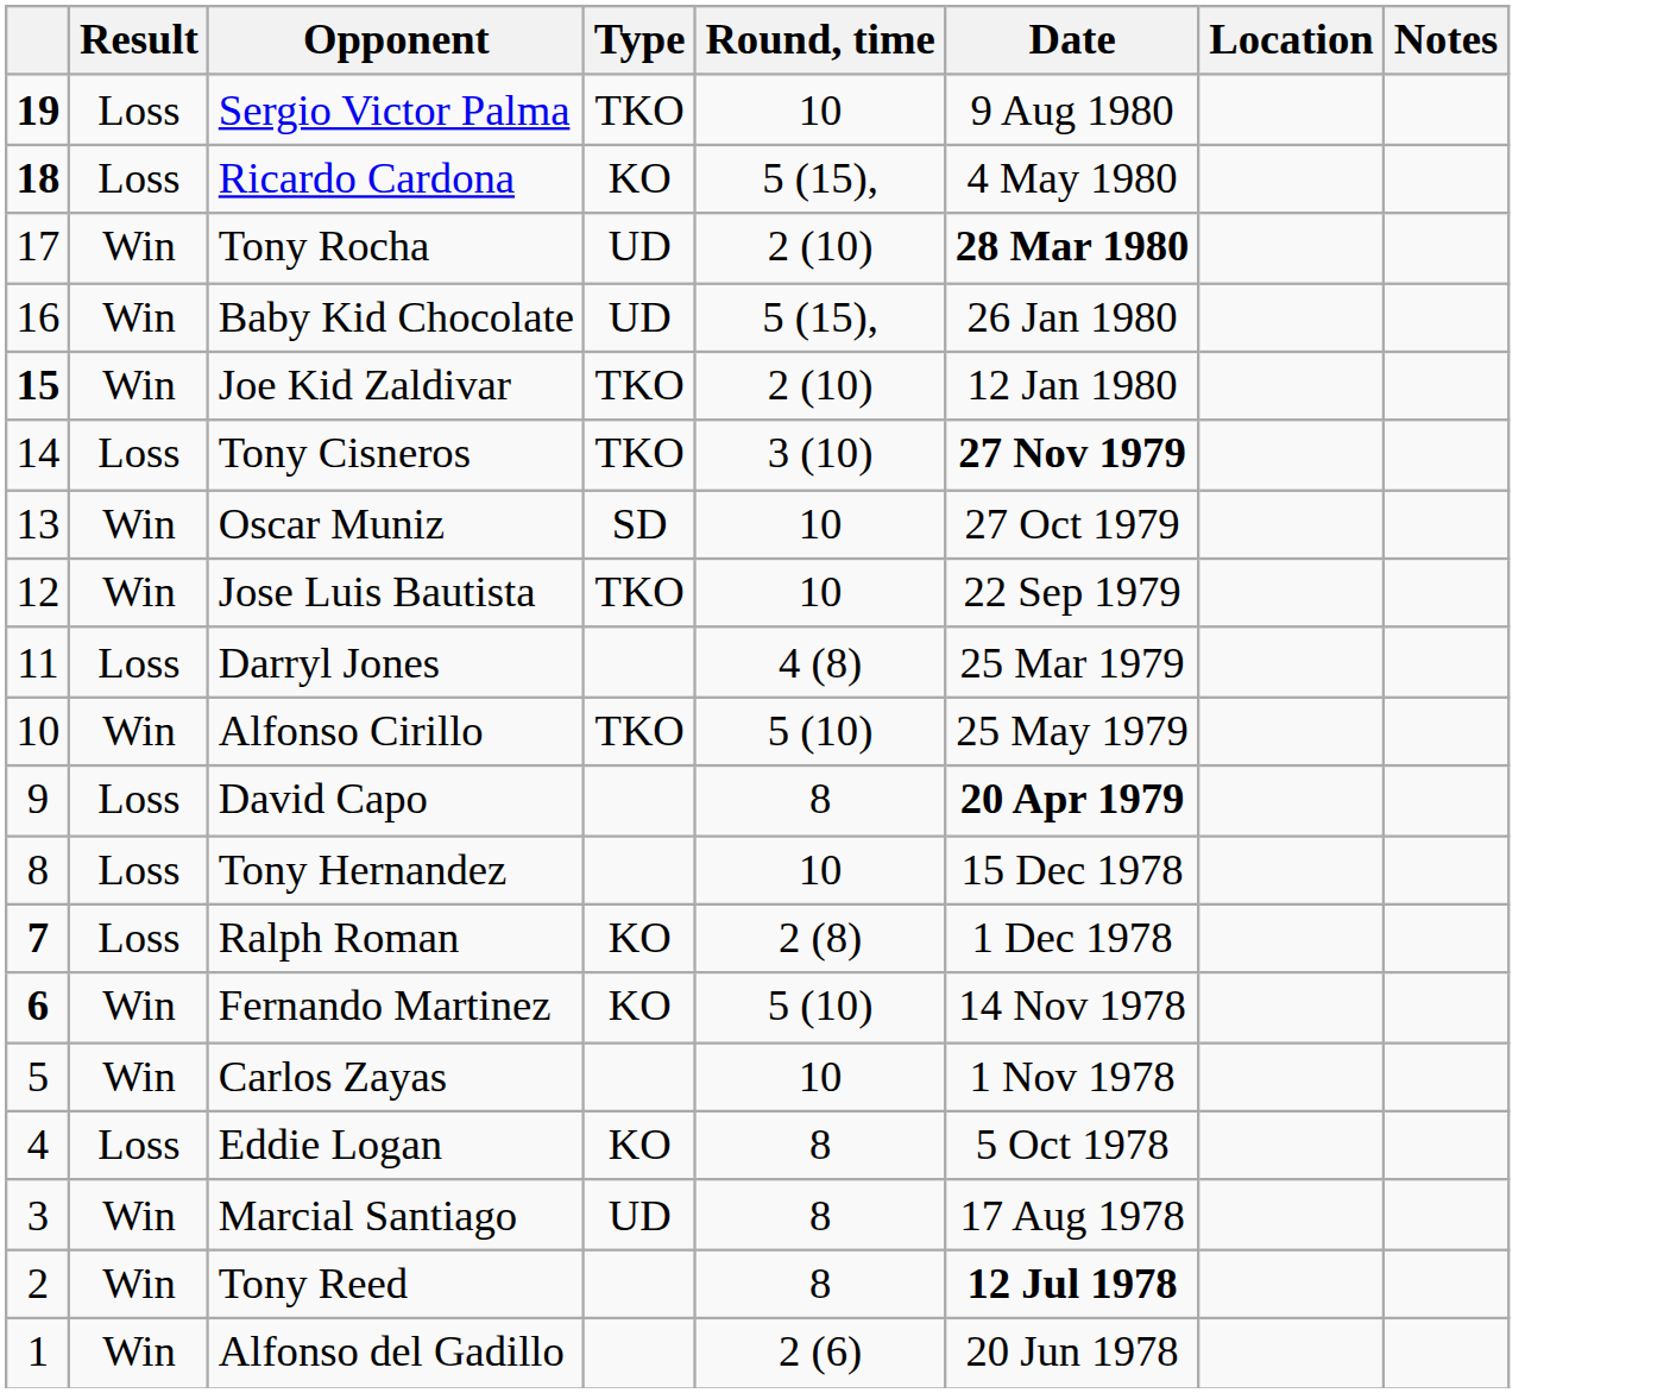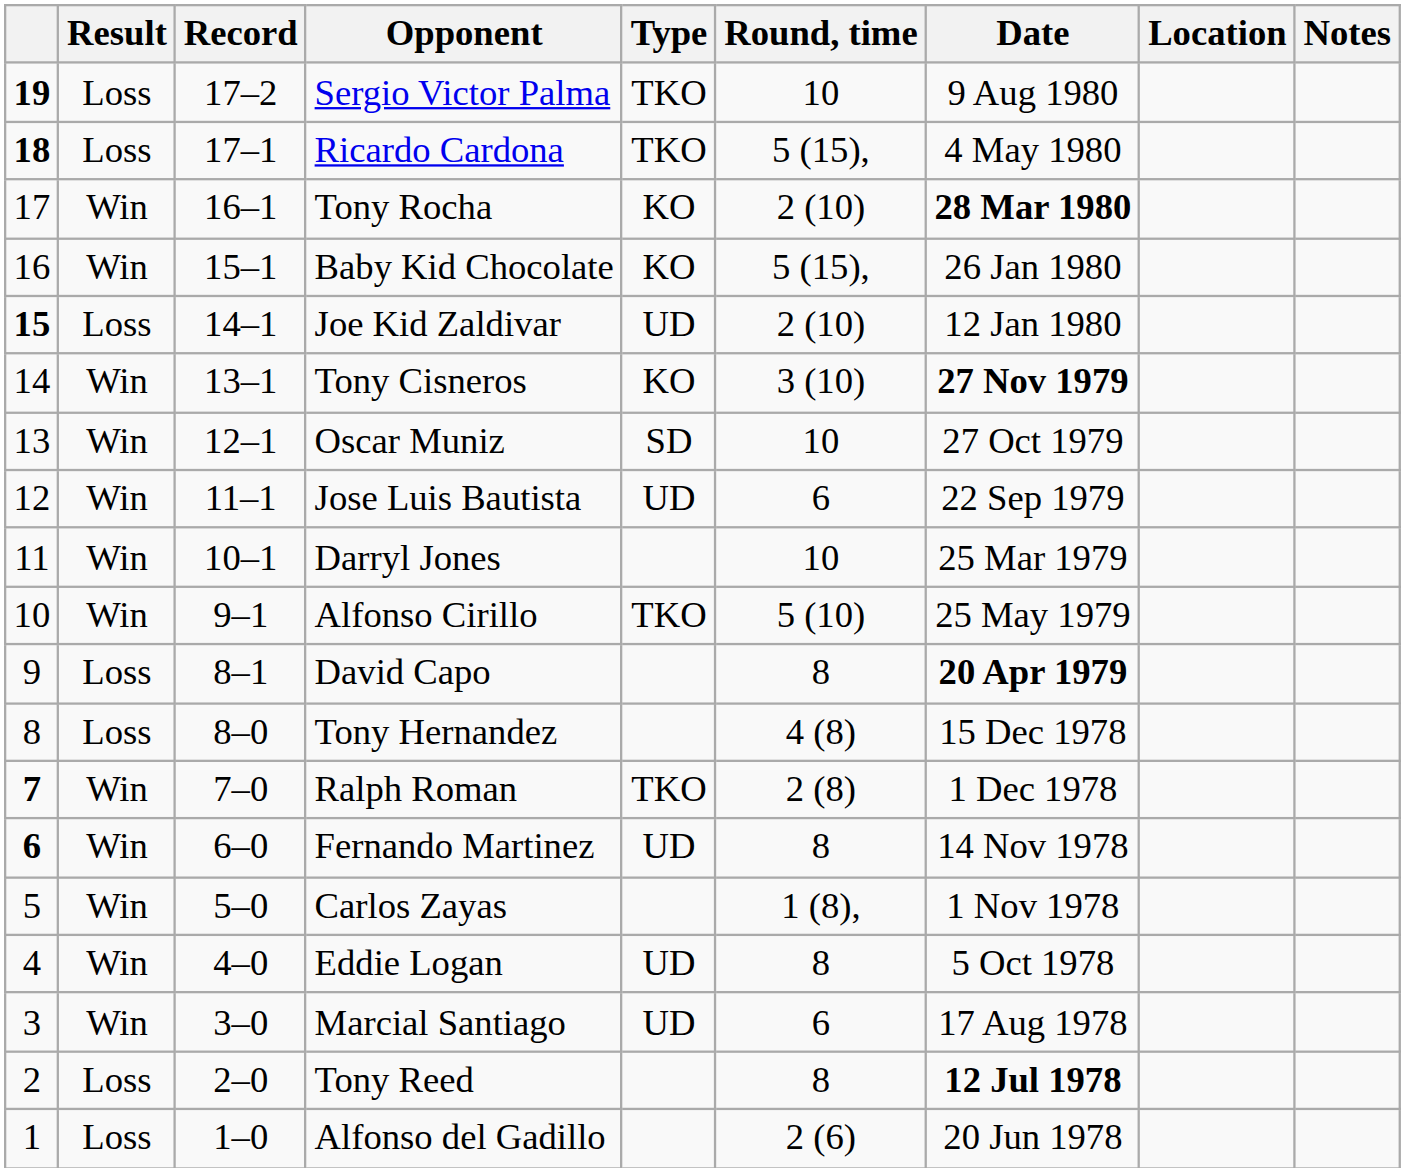+ column: Record | 17–2 | 17–1 | 16–1 | 15–1 | 14–1 | 13–1 | 12–1 | 11–1 | 10–1 | 9–1 | 8–1 | 8–0 | 7–0 | 6–0 | 5–0 | 4–0 | 3–0 | 2–0 | 1–0
Ricardo Cardona | Type: KO -> TKO
Tony Rocha | Type: UD -> KO
Baby Kid Chocolate | Type: UD -> KO
Joe Kid Zaldivar | Result: Win -> Loss
Joe Kid Zaldivar | Type: TKO -> UD
Tony Cisneros | Result: Loss -> Win
Tony Cisneros | Type: TKO -> KO
Jose Luis Bautista | Type: TKO -> UD
Jose Luis Bautista | Round, time: 10 -> 6
Darryl Jones | Result: Loss -> Win
Darryl Jones | Round, time: 4 (8) -> 10
Tony Hernandez | Round, time: 10 -> 4 (8)
Ralph Roman | Result: Loss -> Win
Ralph Roman | Type: KO -> TKO
Fernando Martinez | Type: KO -> UD
Fernando Martinez | Round, time: 5 (10) -> 8
Carlos Zayas | Round, time: 10 -> 1 (8),
Eddie Logan | Result: Loss -> Win
Eddie Logan | Type: KO -> UD
Marcial Santiago | Round, time: 8 -> 6
Tony Reed | Result: Win -> Loss
Alfonso del Gadillo | Result: Win -> Loss
